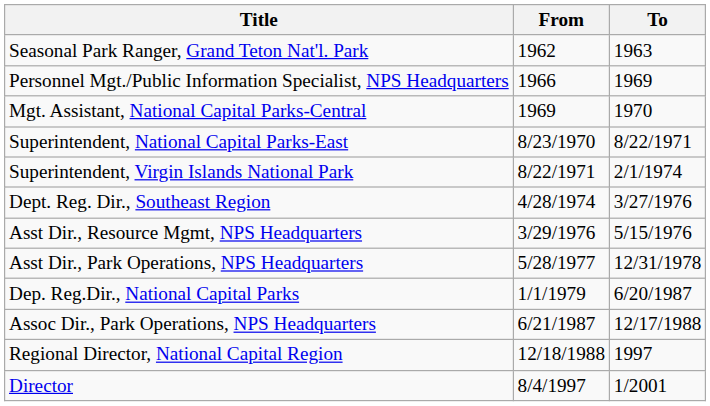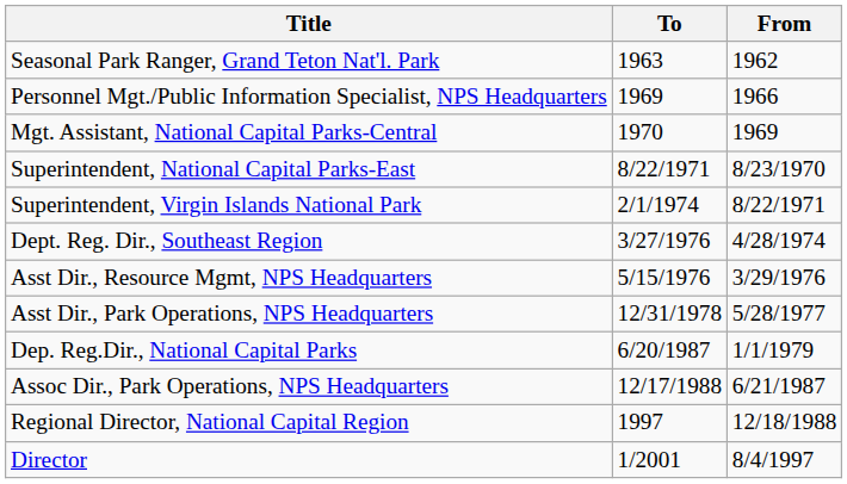columns swapped: From <-> To
